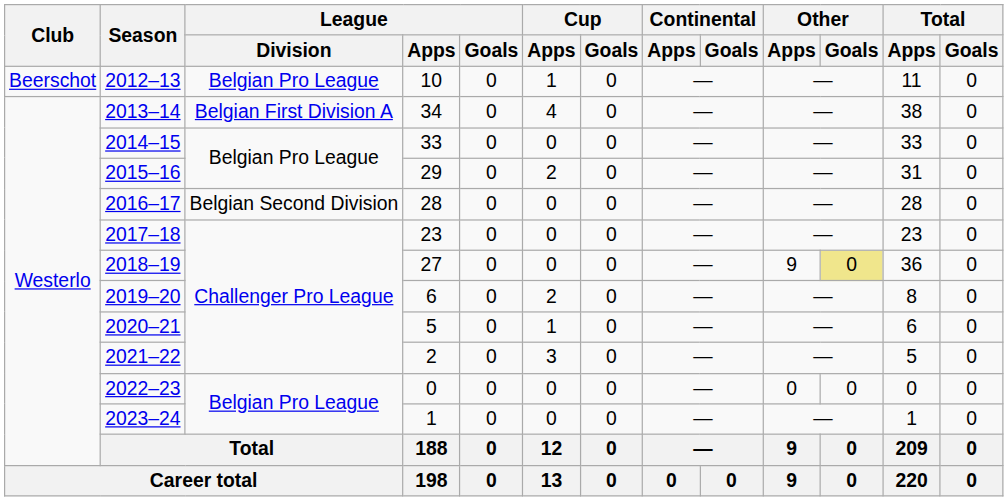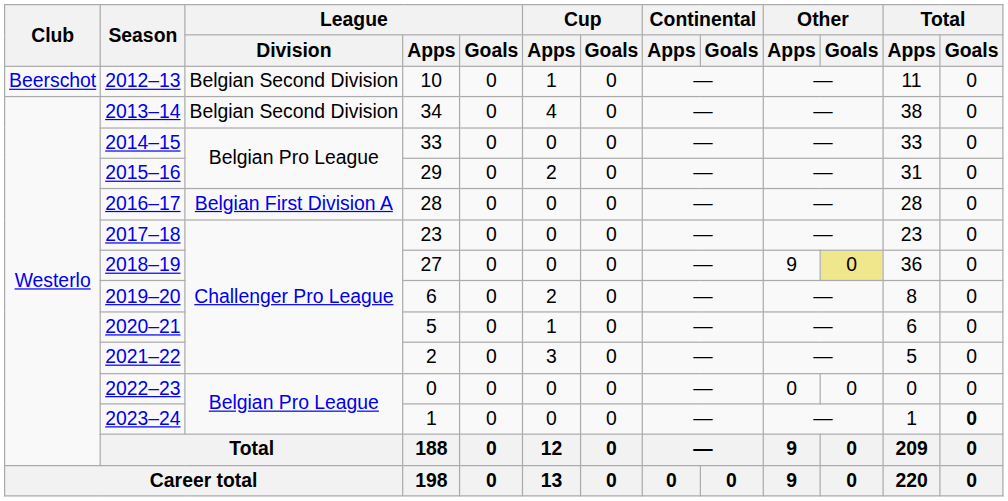2012–13 | League / Division: Belgian Pro League -> Belgian Second Division
2013–14 | League / Division: Belgian First Division A -> Belgian Second Division
2016–17 | League / Division: Belgian Second Division -> Belgian First Division A
2023–24 | Total / Goals: normal -> bold
